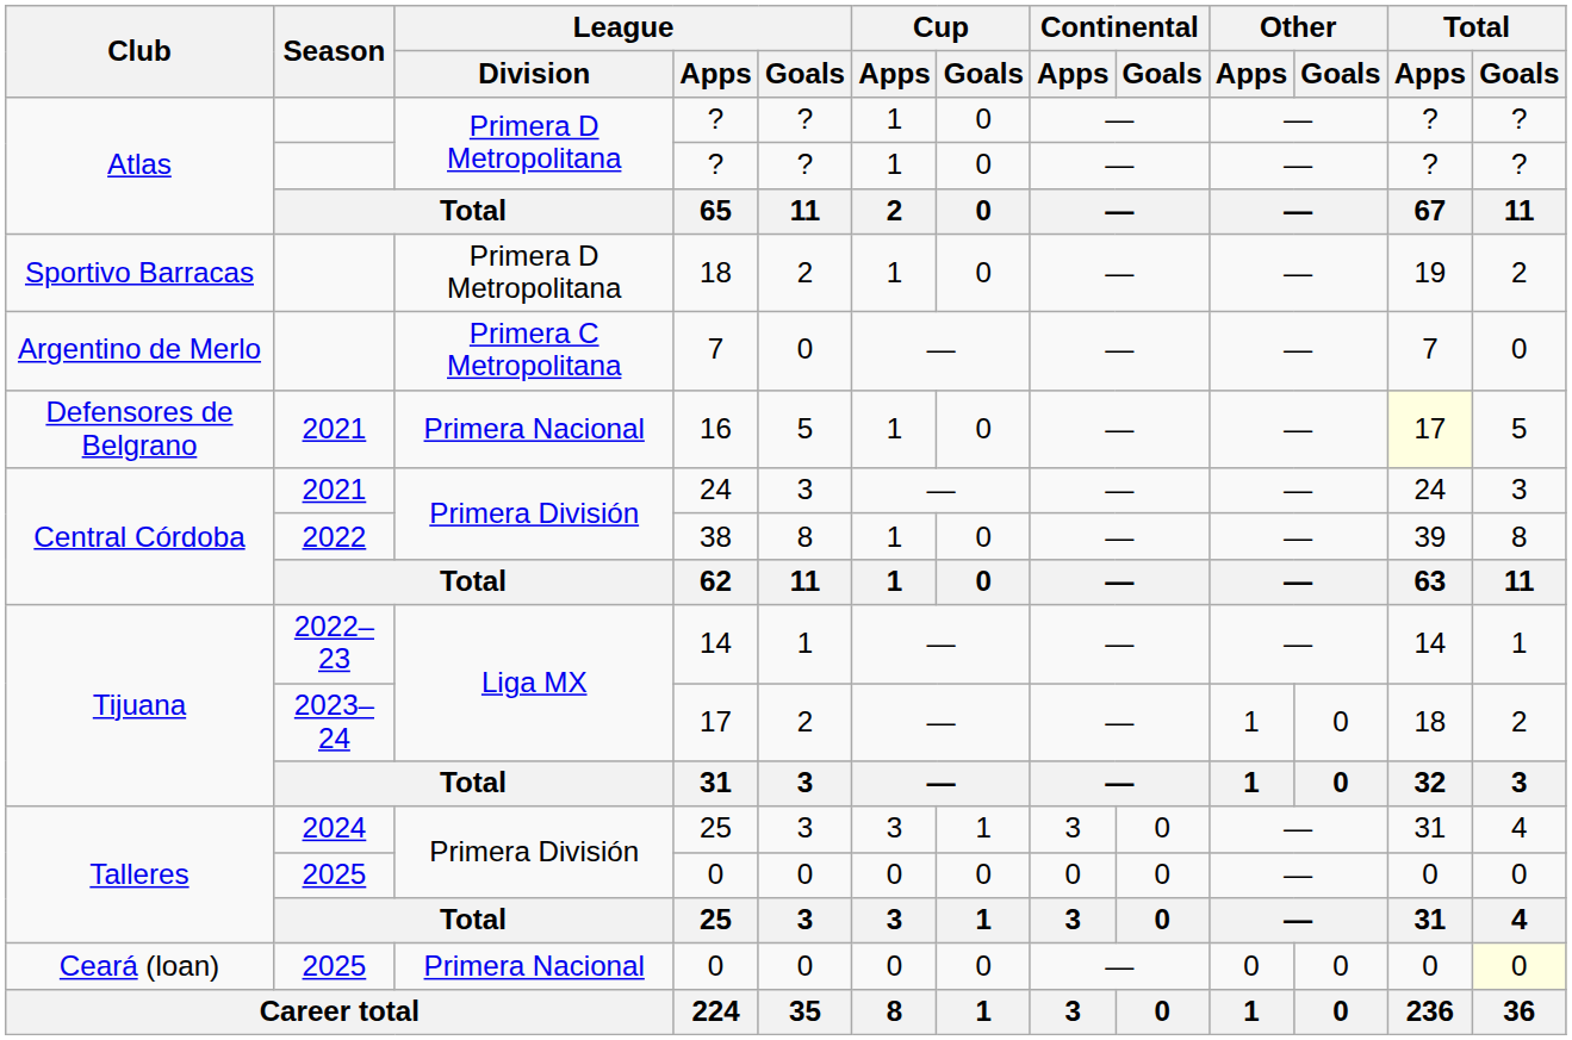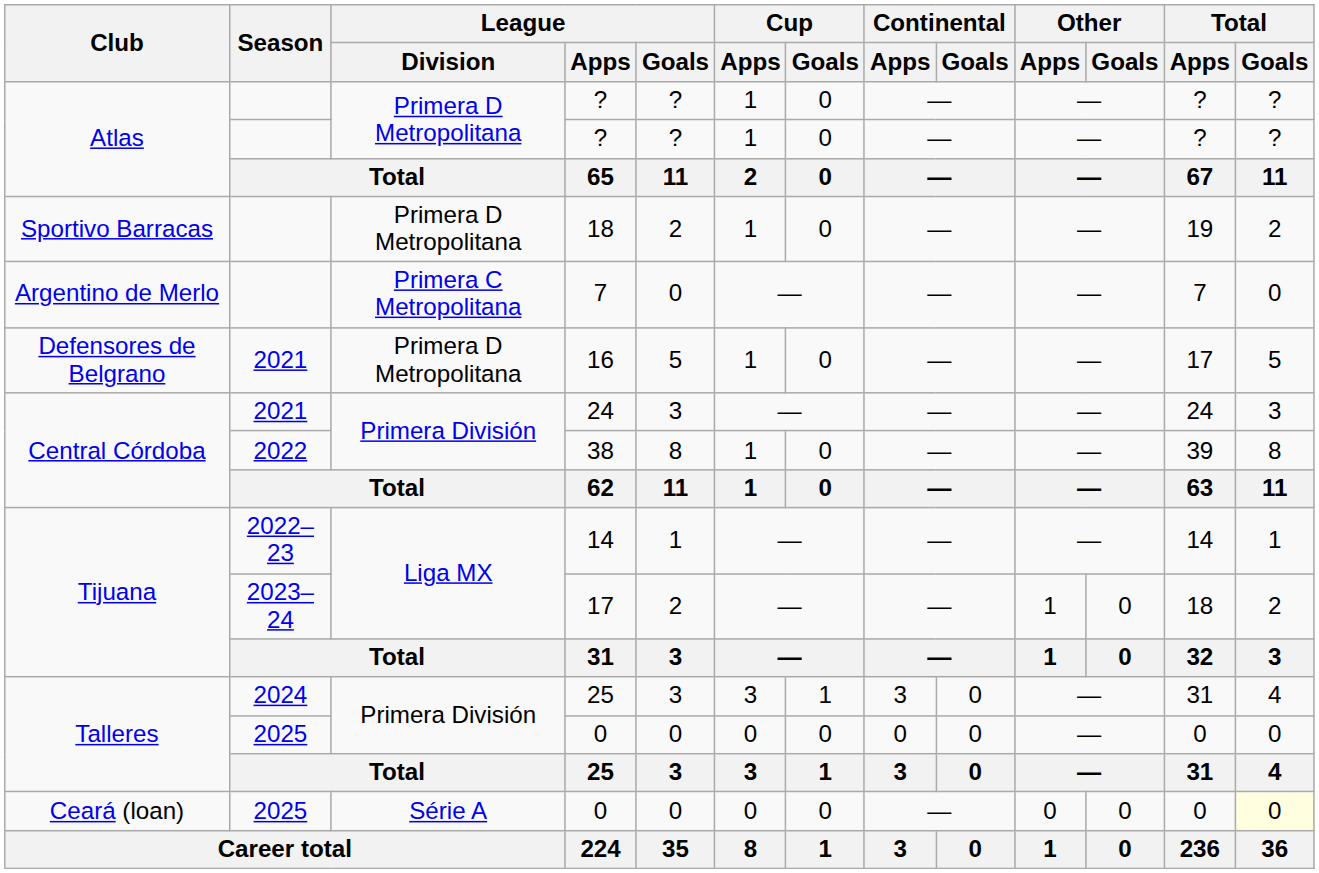16 | League / Division: Primera Nacional -> Primera D Metropolitana
16 | Total / Apps: lightyellow background -> no background
Ceará (loan) / 0 | League / Division: Primera Nacional -> Série A
